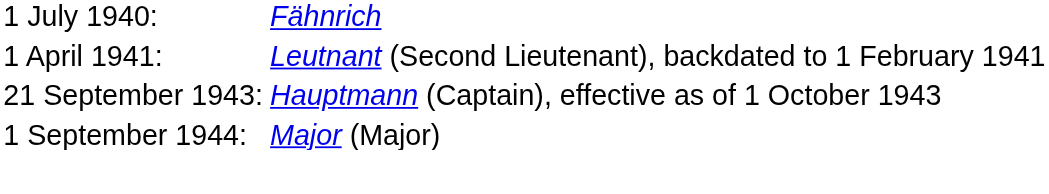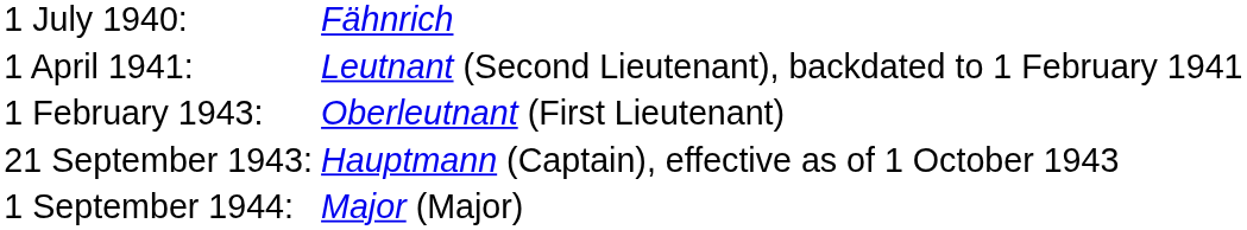+ row: 1 February 1943: | Oberleutnant (First Lieutenant)
